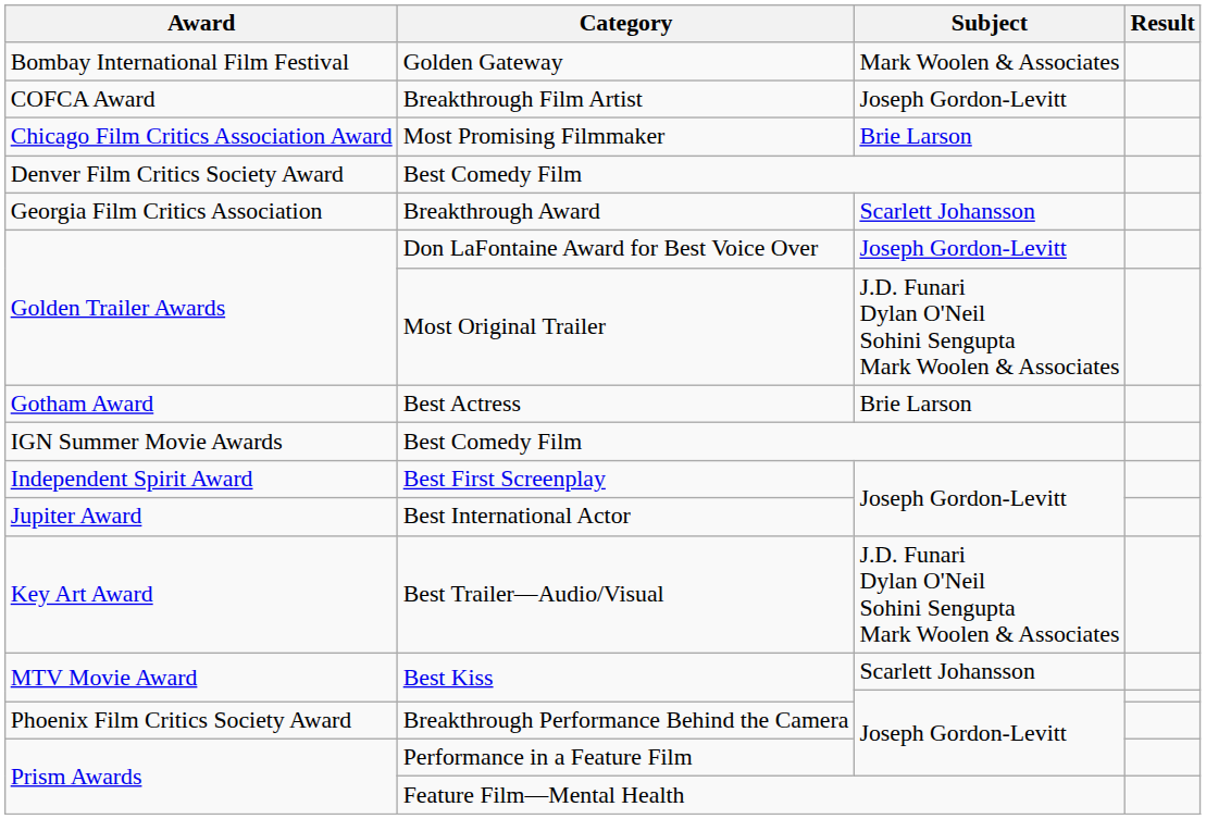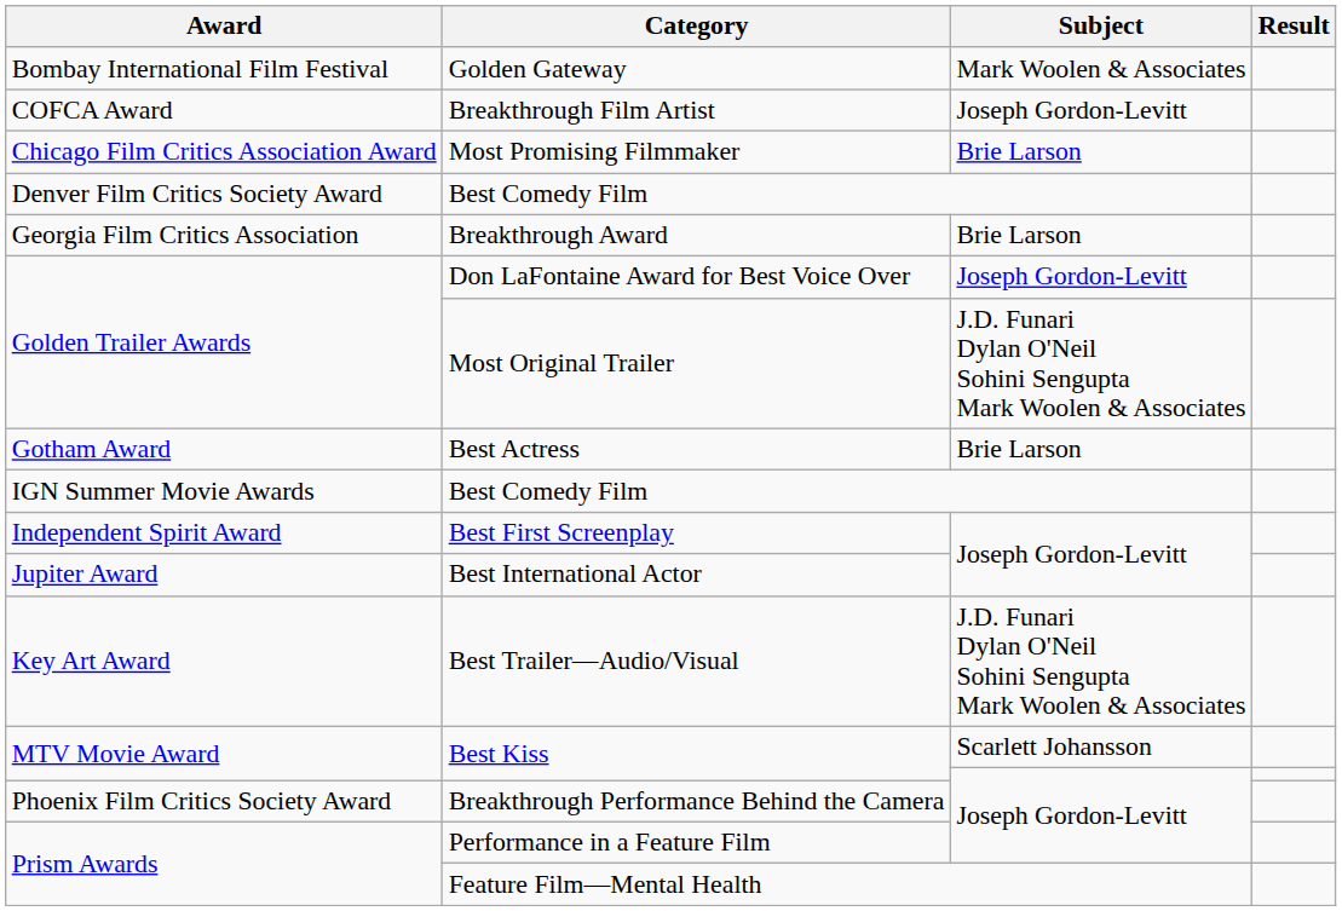Breakthrough Award | Subject: Scarlett Johansson -> Brie Larson
